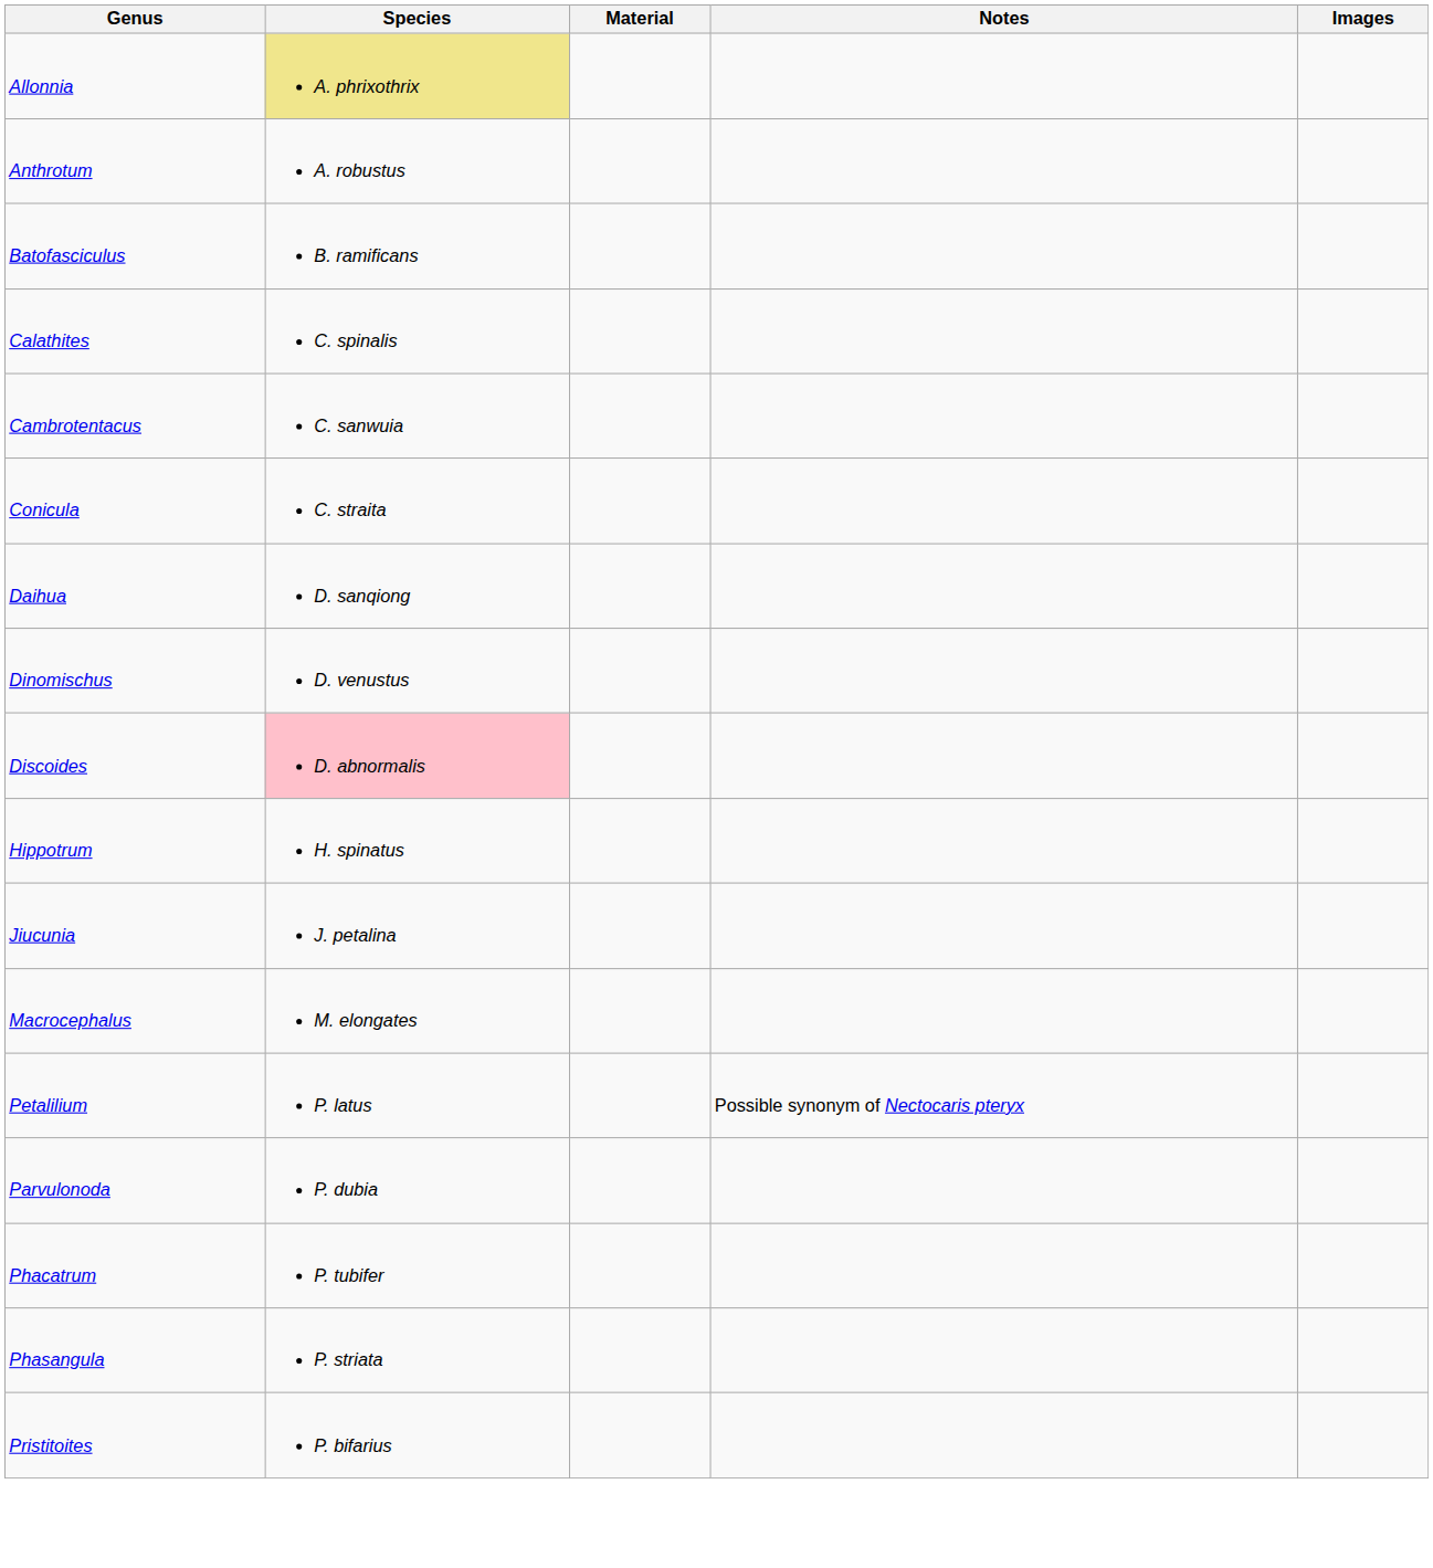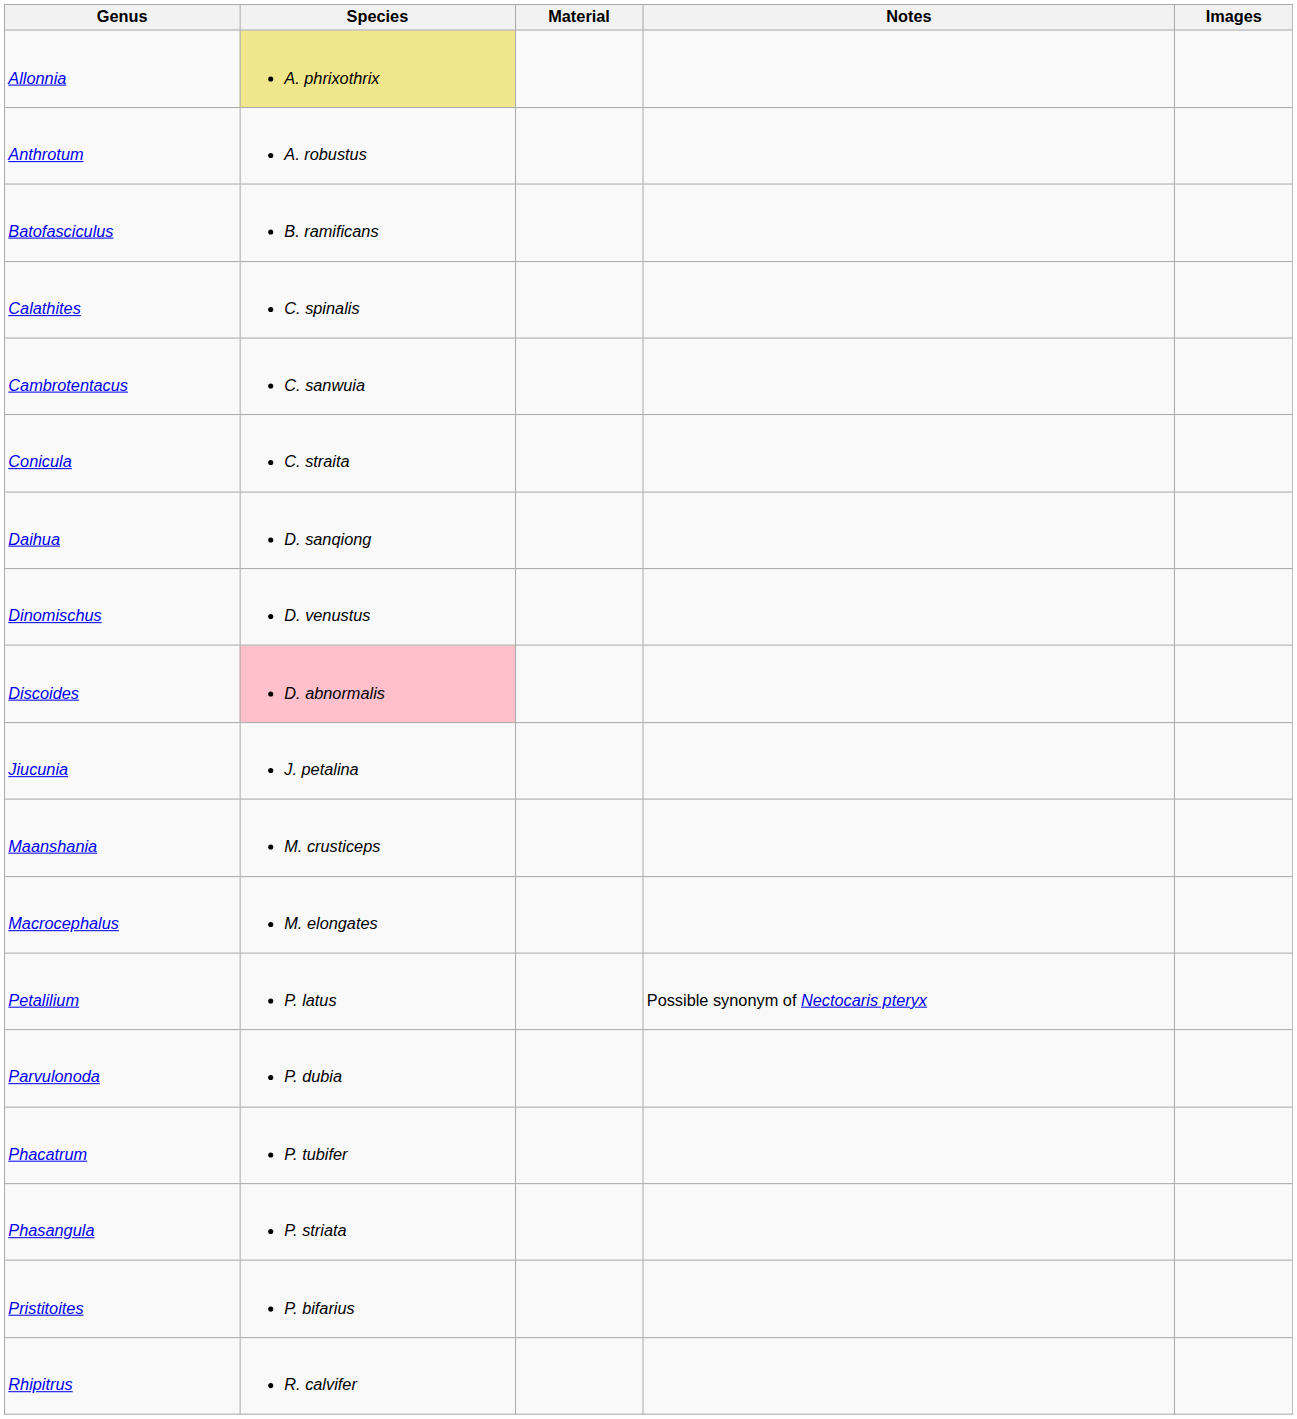- row: Hippotrum | H. spinatus
+ row: Maanshania | M. crusticeps
+ row: Rhipitrus | R. calvifer
